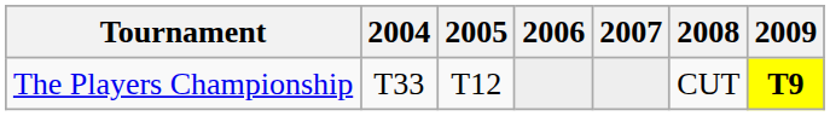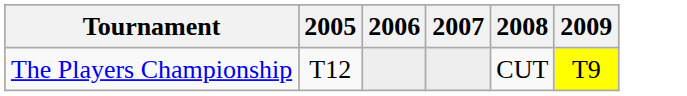- column: 2004 | T33
The Players Championship | 2009: bold -> normal
